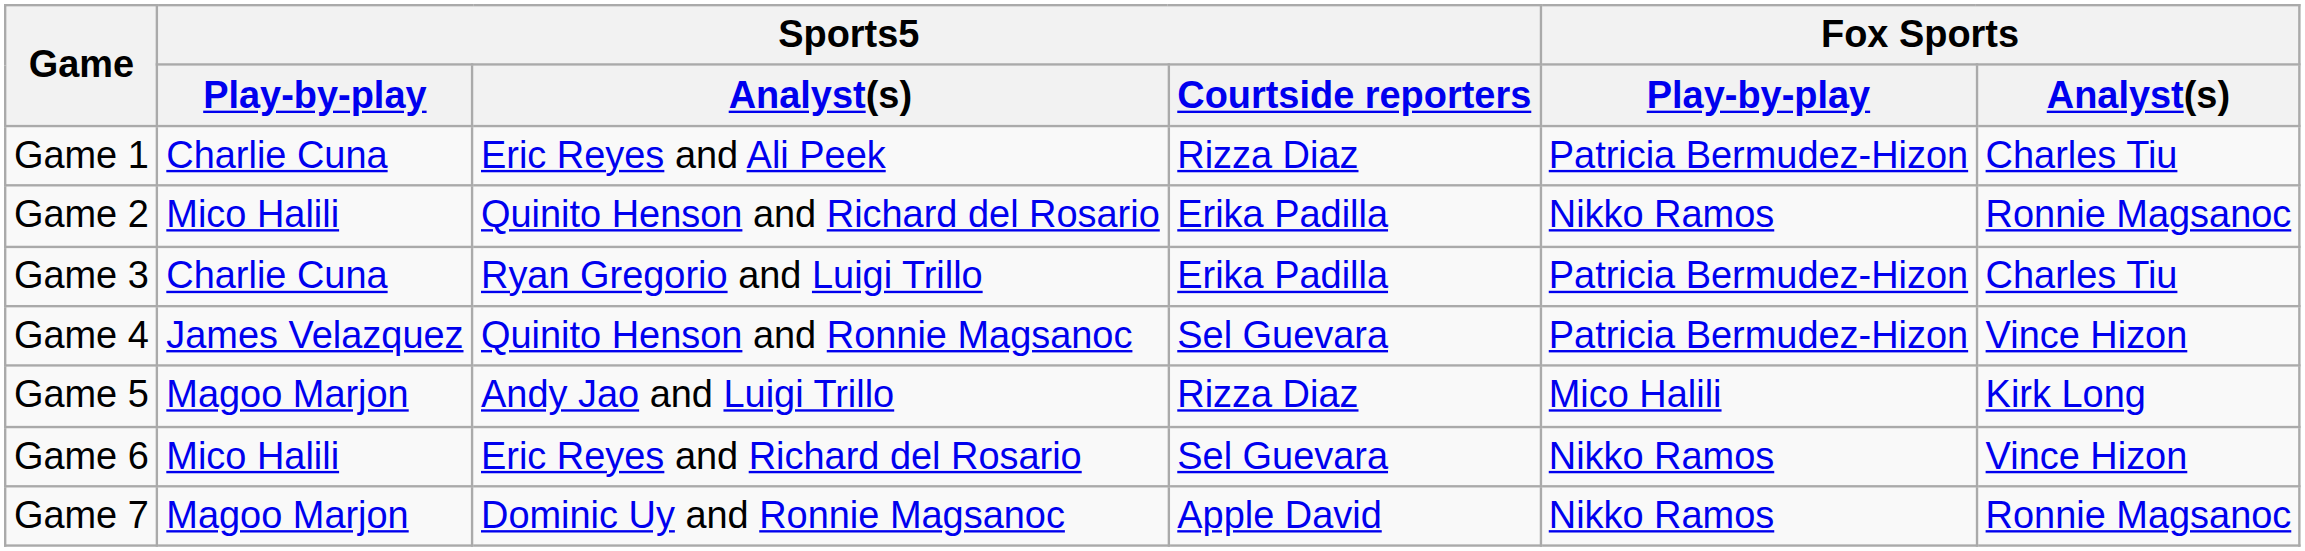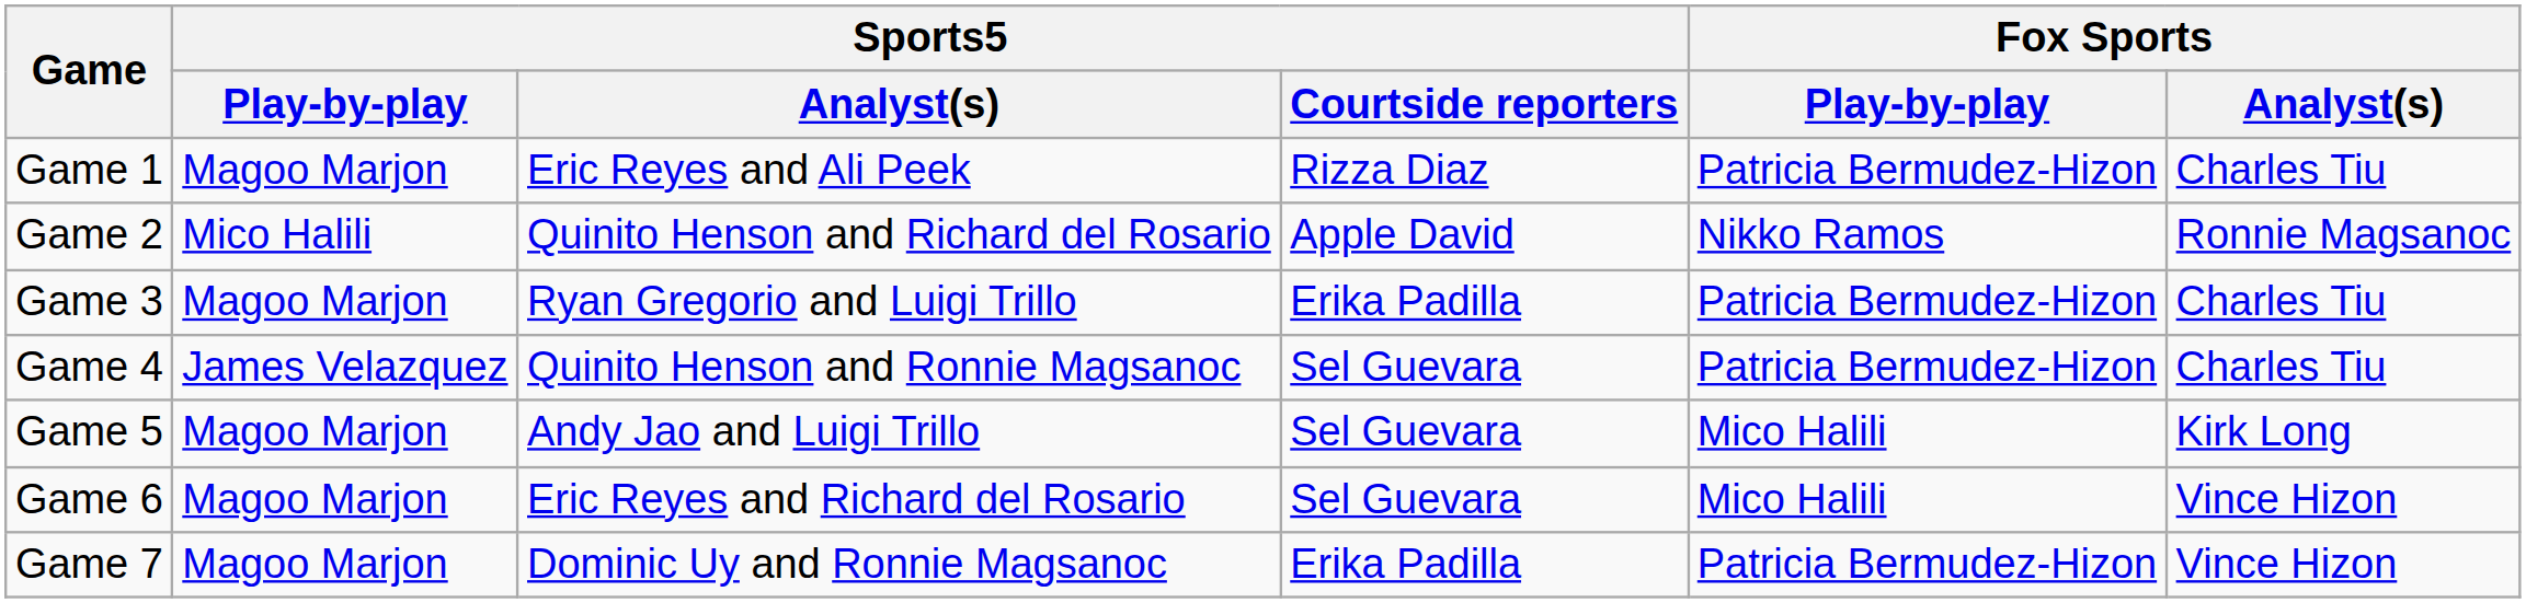Game 1 | Sports5 / Play-by-play: Charlie Cuna -> Magoo Marjon
Game 2 | Sports5 / Courtside reporters: Erika Padilla -> Apple David
Game 3 | Sports5 / Play-by-play: Charlie Cuna -> Magoo Marjon
Game 4 | Fox Sports / Analyst(s): Vince Hizon -> Charles Tiu
Game 5 | Sports5 / Courtside reporters: Rizza Diaz -> Sel Guevara
Game 6 | Sports5 / Play-by-play: Mico Halili -> Magoo Marjon
Game 6 | Fox Sports / Play-by-play: Nikko Ramos -> Mico Halili
Game 7 | Sports5 / Courtside reporters: Apple David -> Erika Padilla
Game 7 | Fox Sports / Play-by-play: Nikko Ramos -> Patricia Bermudez-Hizon
Game 7 | Fox Sports / Analyst(s): Ronnie Magsanoc -> Vince Hizon
